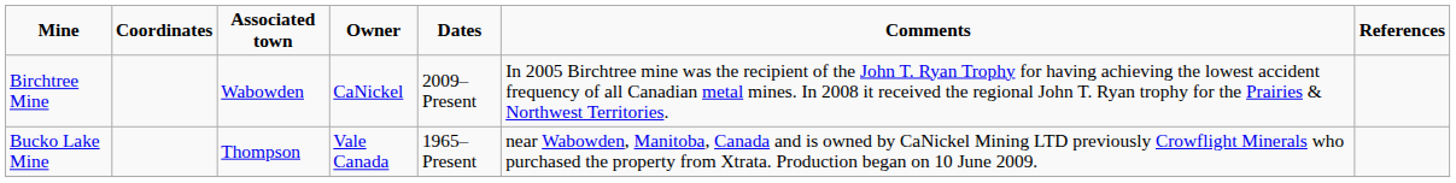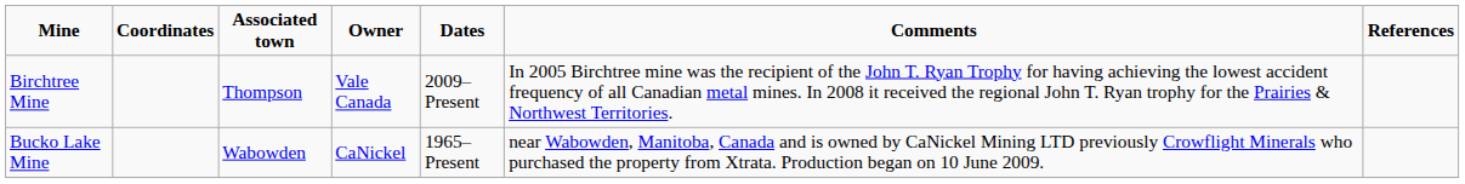Birchtree Mine | Associated town: Wabowden -> Thompson
Birchtree Mine | Owner: CaNickel -> Vale Canada
Bucko Lake Mine | Associated town: Thompson -> Wabowden
Bucko Lake Mine | Owner: Vale Canada -> CaNickel
